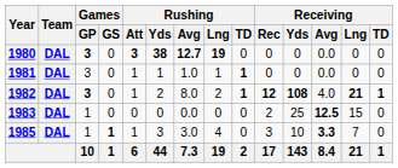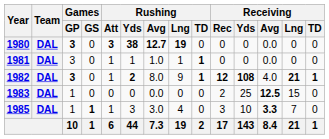1982 | Rushing / Yds: normal -> bold
1982 | Rushing / Lng: 2 -> 9
